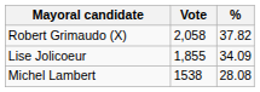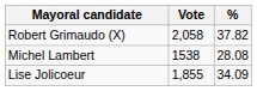rows swapped: Lise Jolicoeur <-> Michel Lambert
